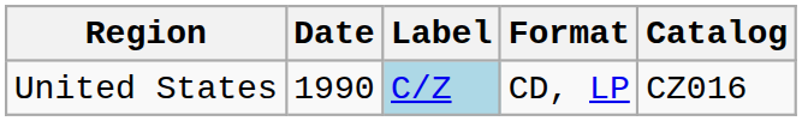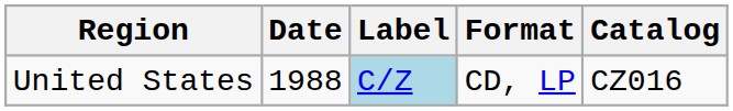United States | Date: 1990 -> 1988
